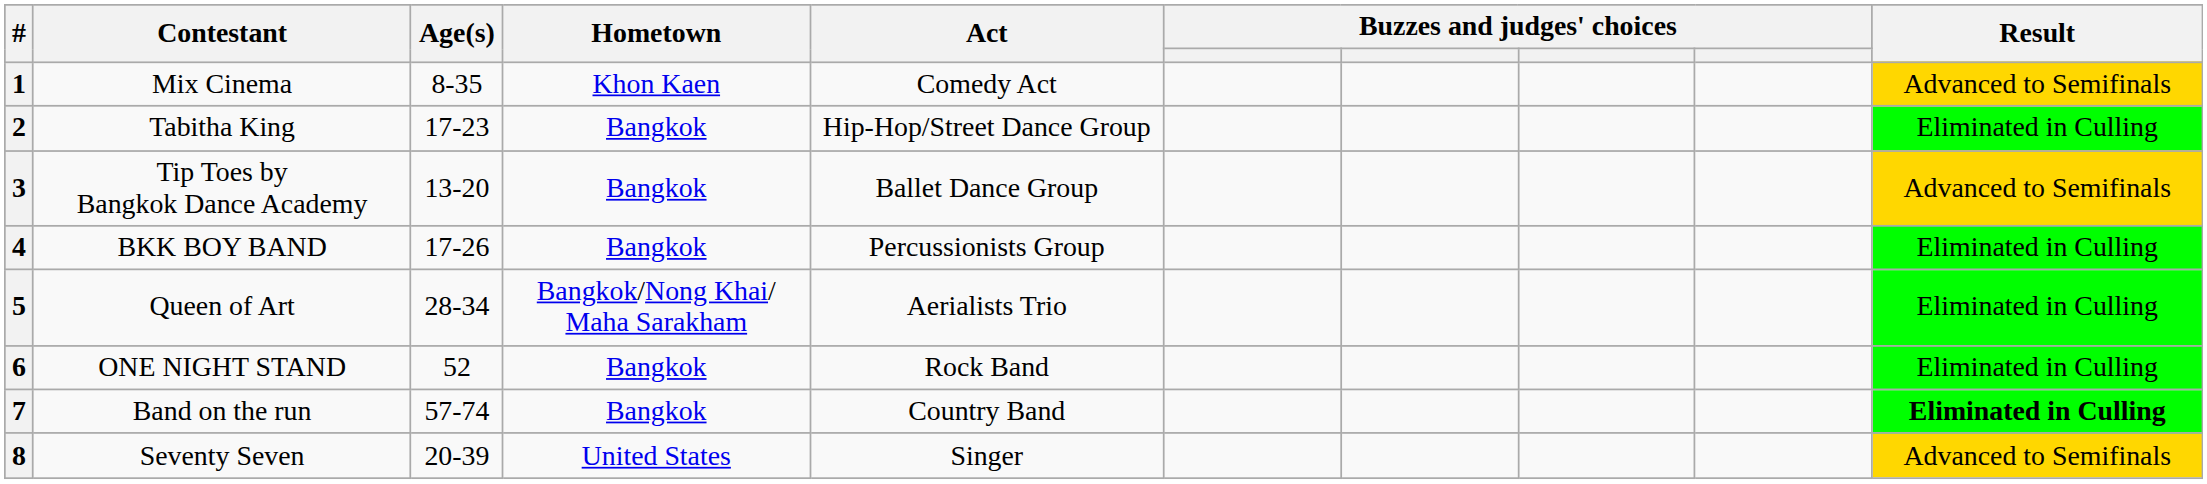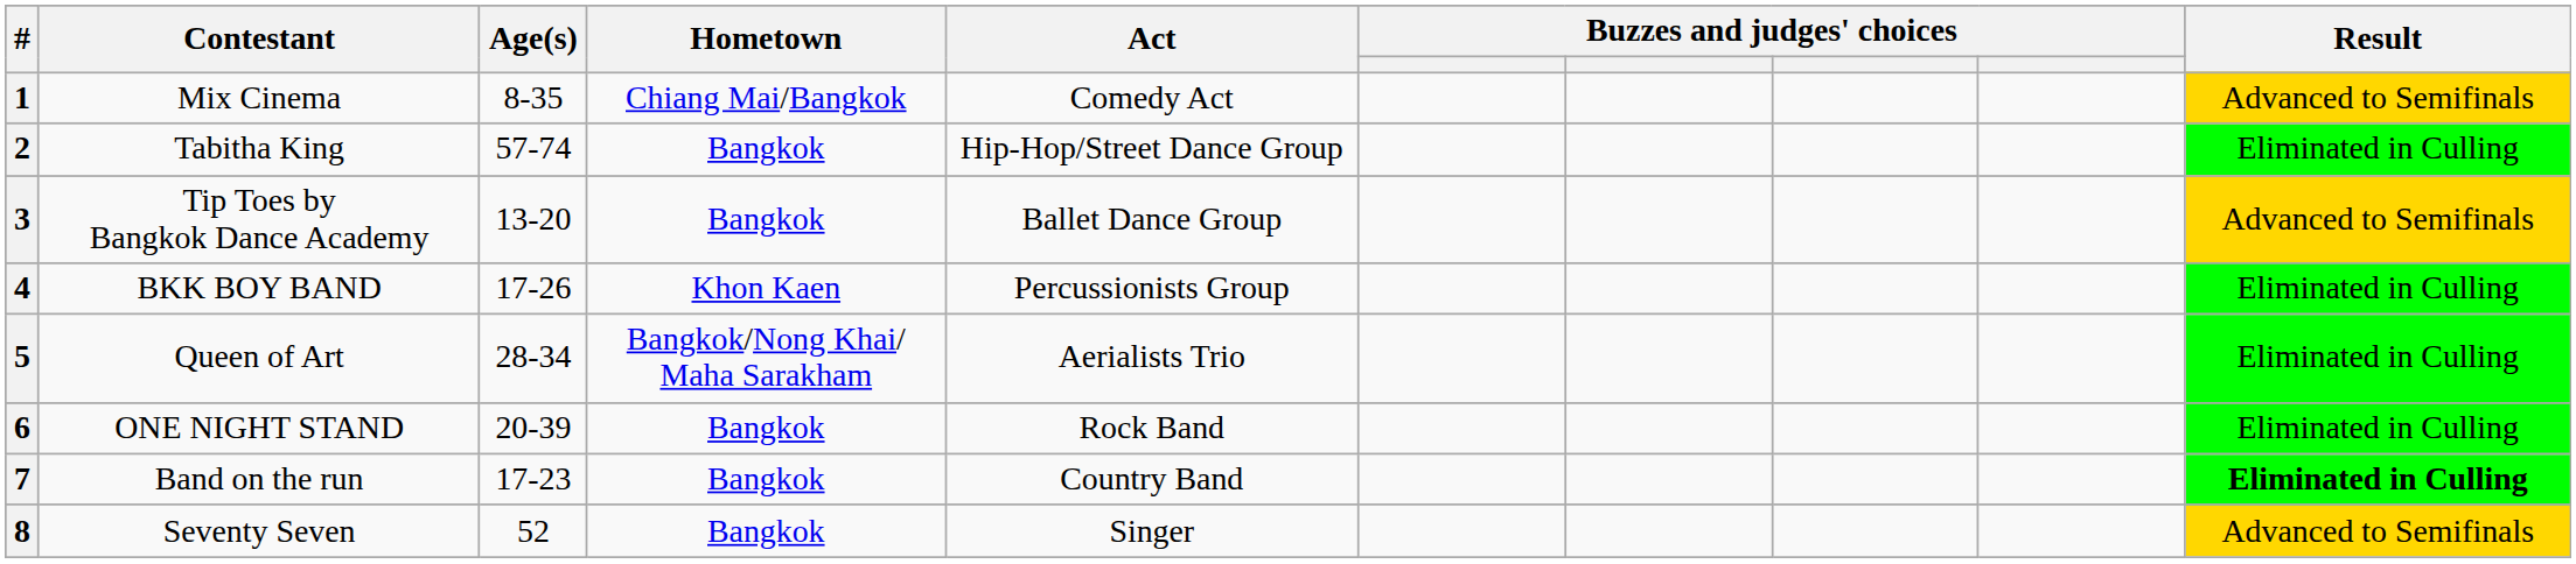1 | Hometown: Khon Kaen -> Chiang Mai/Bangkok
2 | Age(s): 17-23 -> 57-74
4 | Hometown: Bangkok -> Khon Kaen
6 | Age(s): 52 -> 20-39
7 | Age(s): 57-74 -> 17-23
8 | Age(s): 20-39 -> 52
8 | Hometown: United States -> Bangkok
